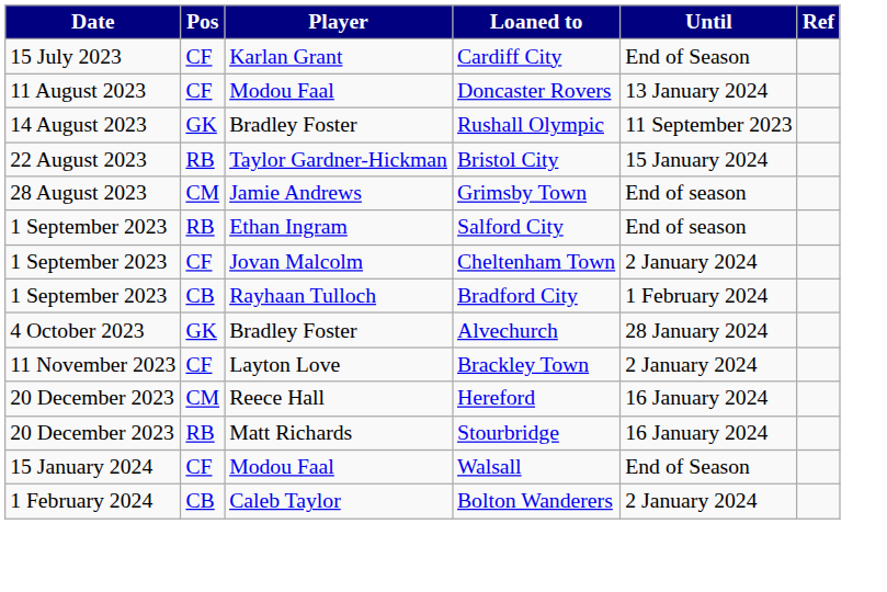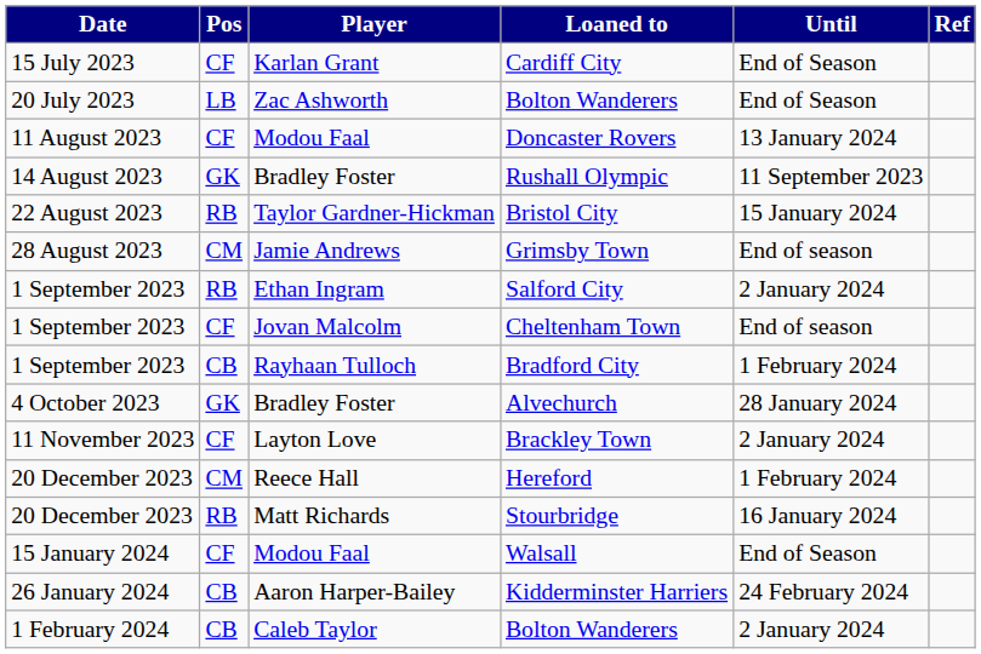+ row: 20 July 2023 | LB | Zac Ashworth | Bolton Wanderers | End of Season
Salford City | Until: End of season -> 2 January 2024
Cheltenham Town | Until: 2 January 2024 -> End of season
Hereford | Until: 16 January 2024 -> 1 February 2024
+ row: 26 January 2024 | CB | Aaron Harper-Bailey | Kidderminster Harriers | 24 February 2024
